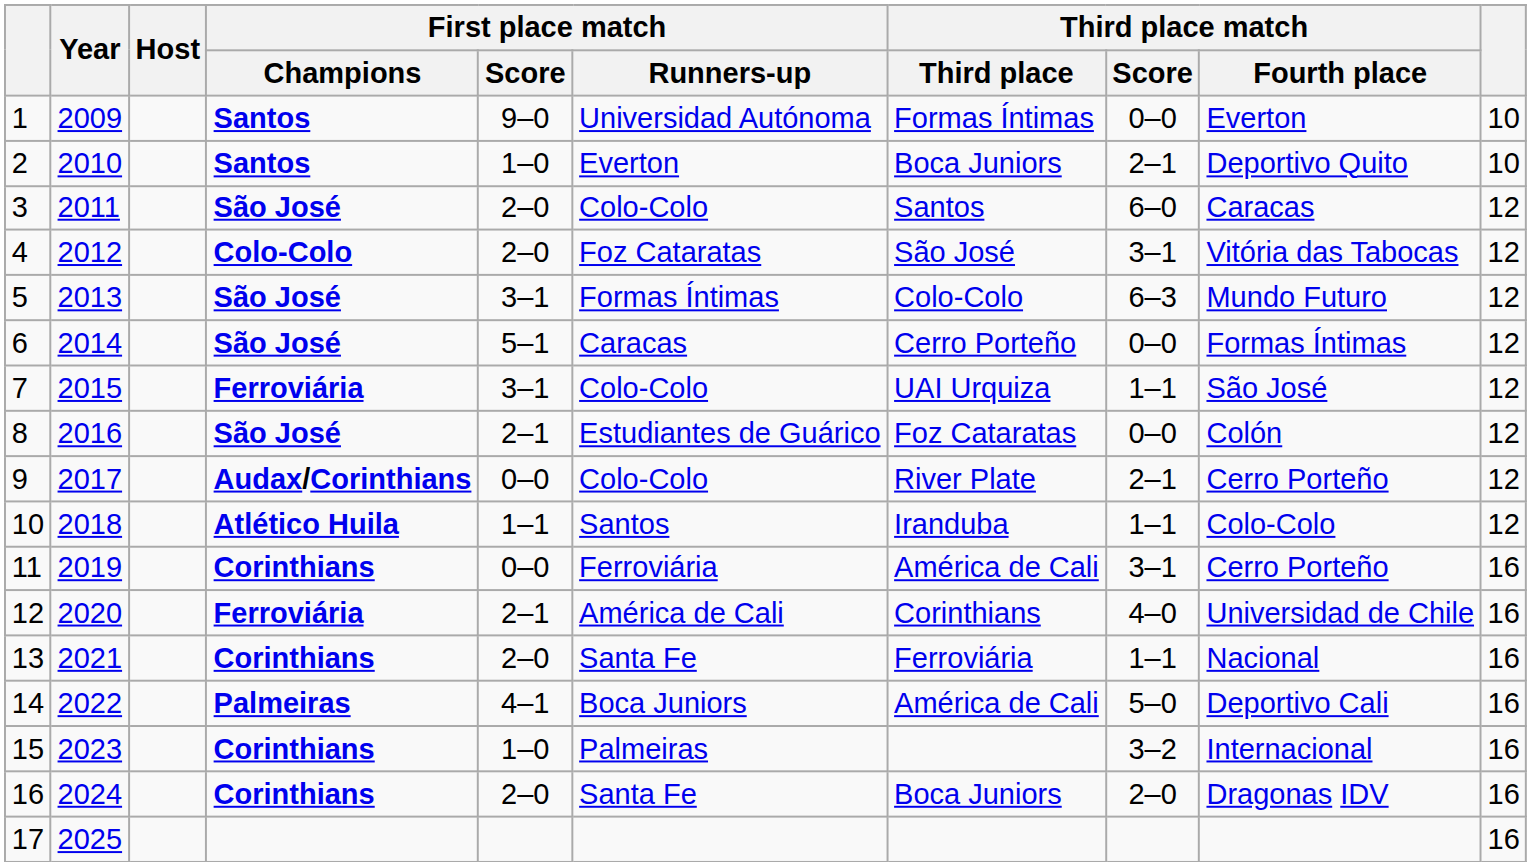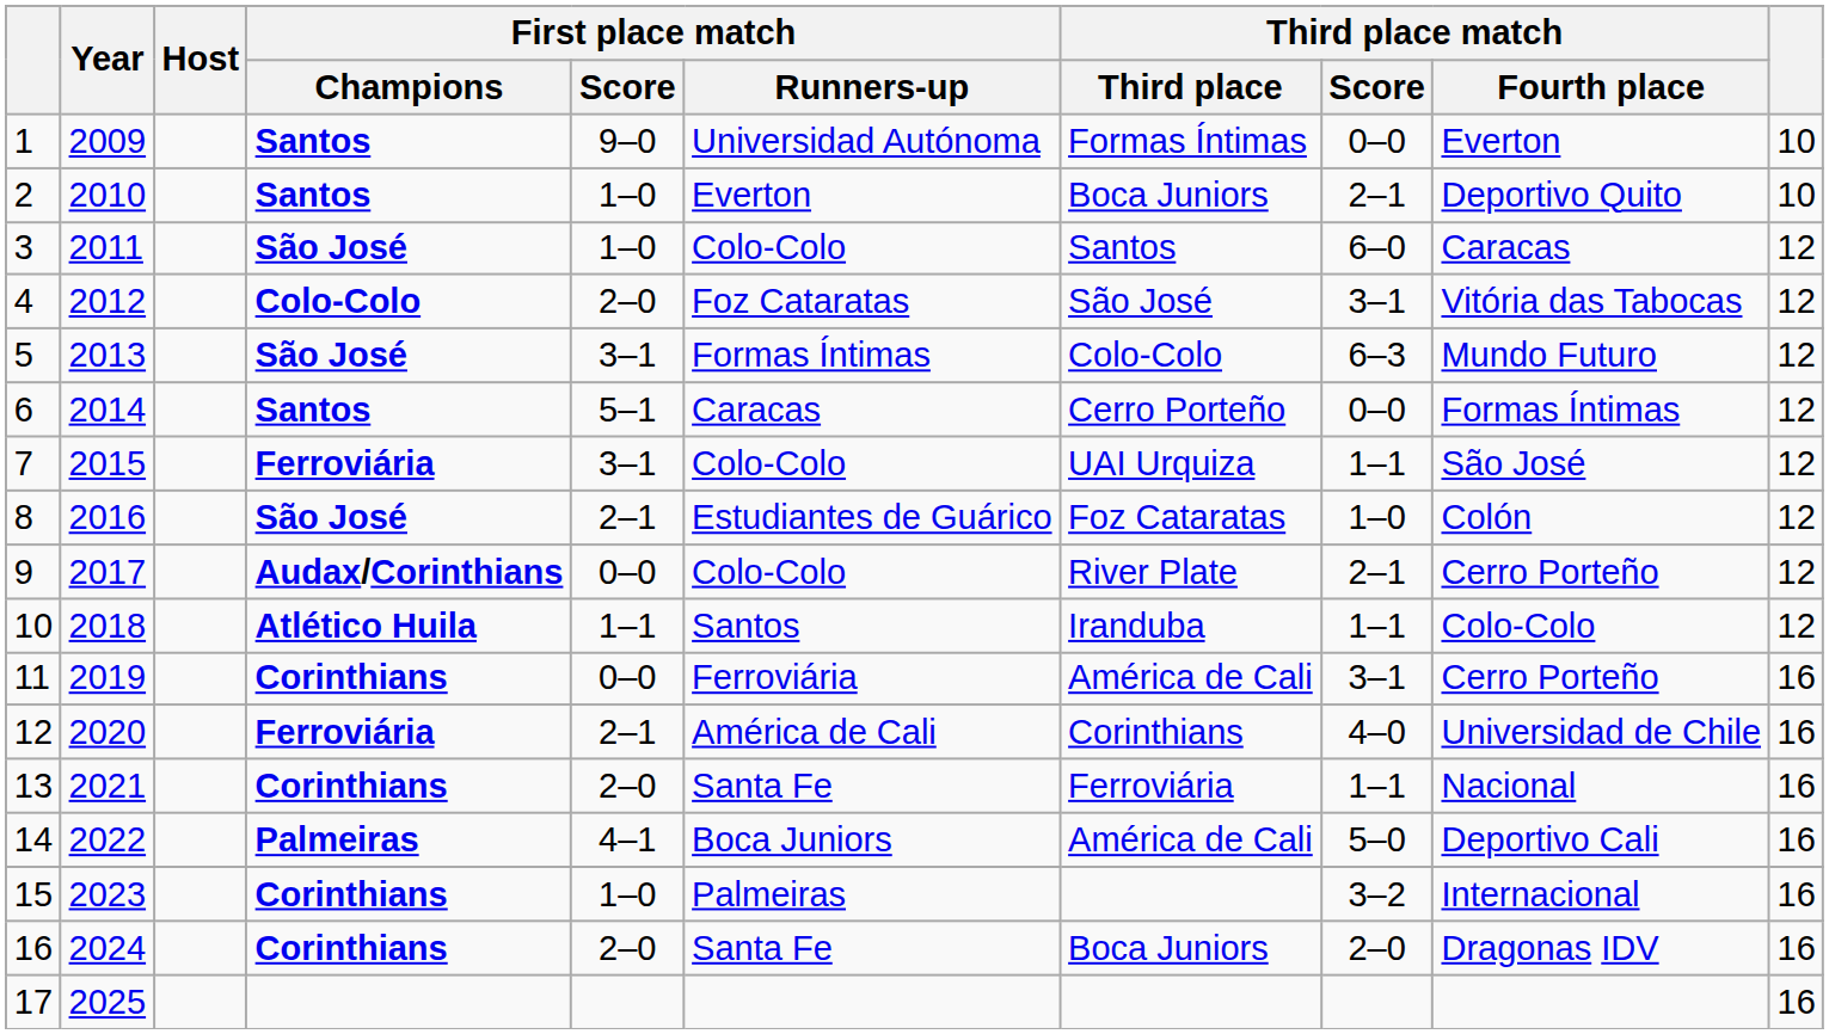3 | First place match / Score: 2–0 -> 1–0
6 | First place match / Champions: São José -> Santos
8 | Third place match / Score: 0–0 -> 1–0
